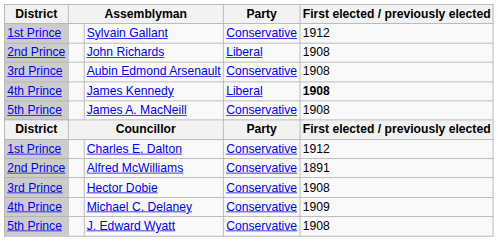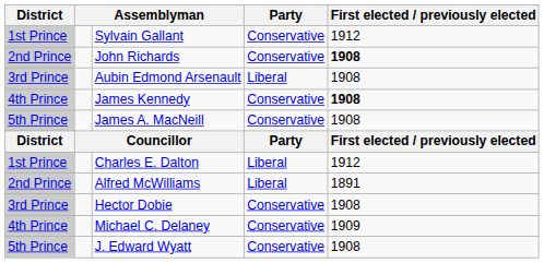John Richards | Party: Liberal -> Conservative
John Richards | First elected / previously elected: normal -> bold
Aubin Edmond Arsenault | Party: Conservative -> Liberal
James Kennedy | Party: Liberal -> Conservative
Charles E. Dalton | Party: Conservative -> Liberal
Alfred McWilliams | Party: Conservative -> Liberal
